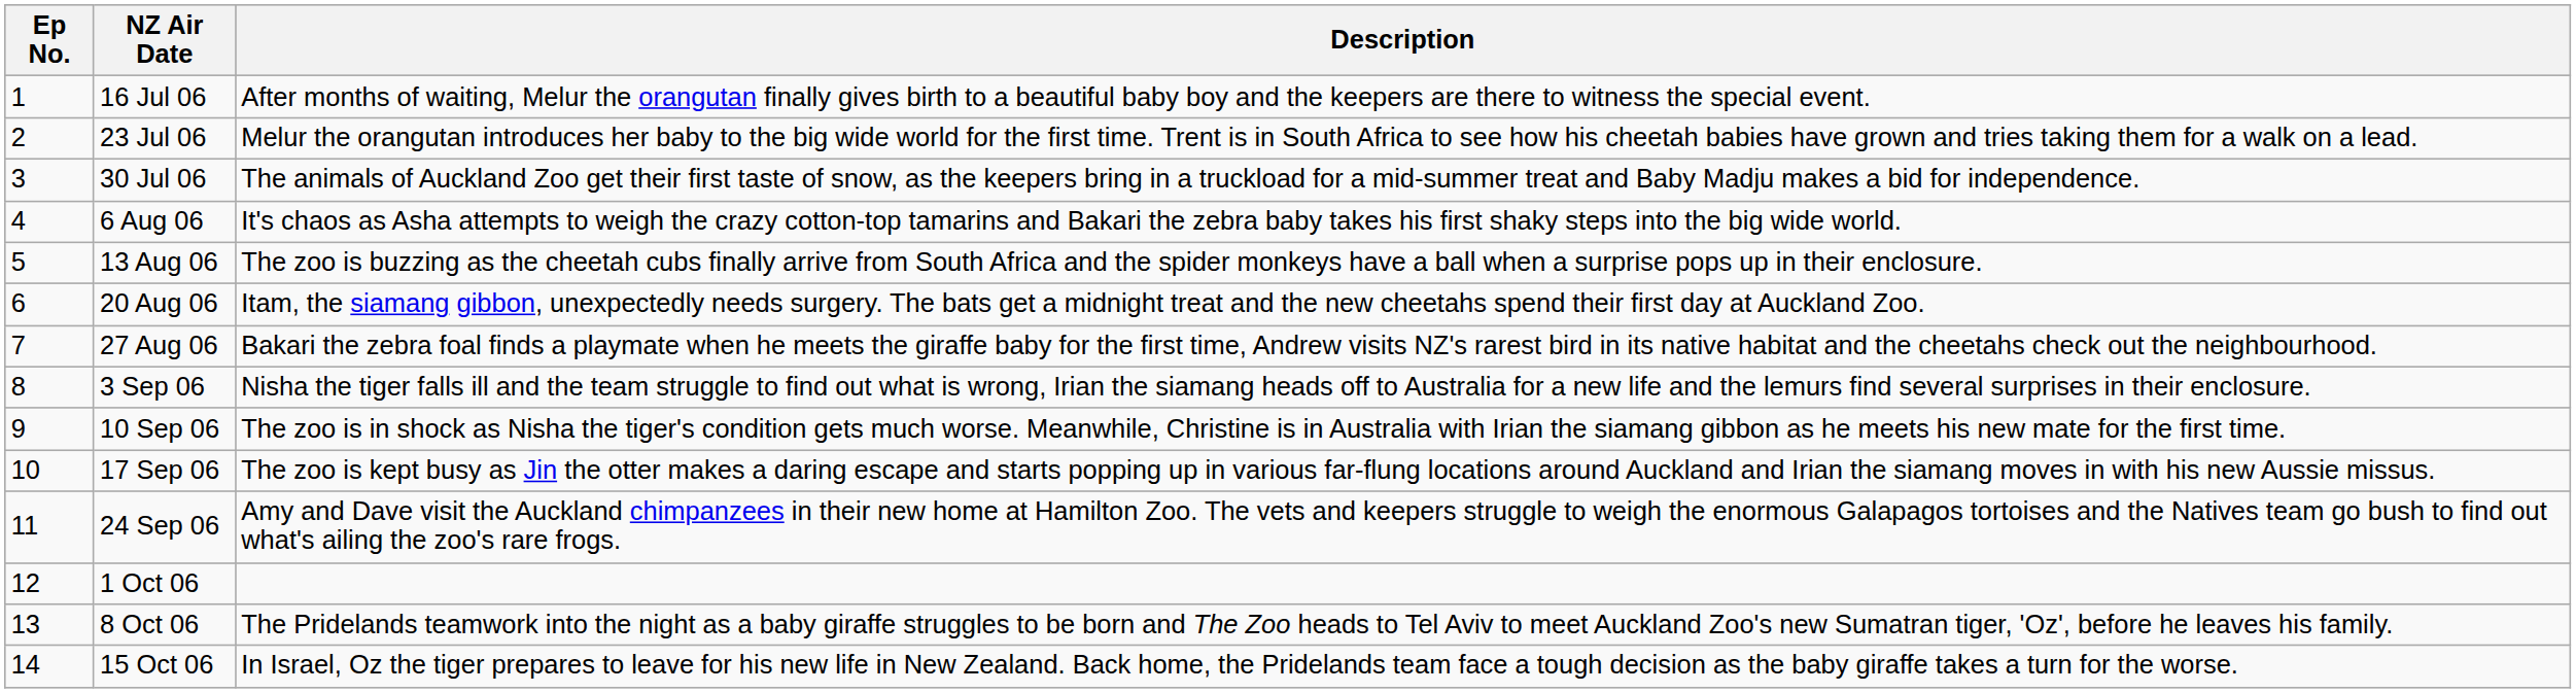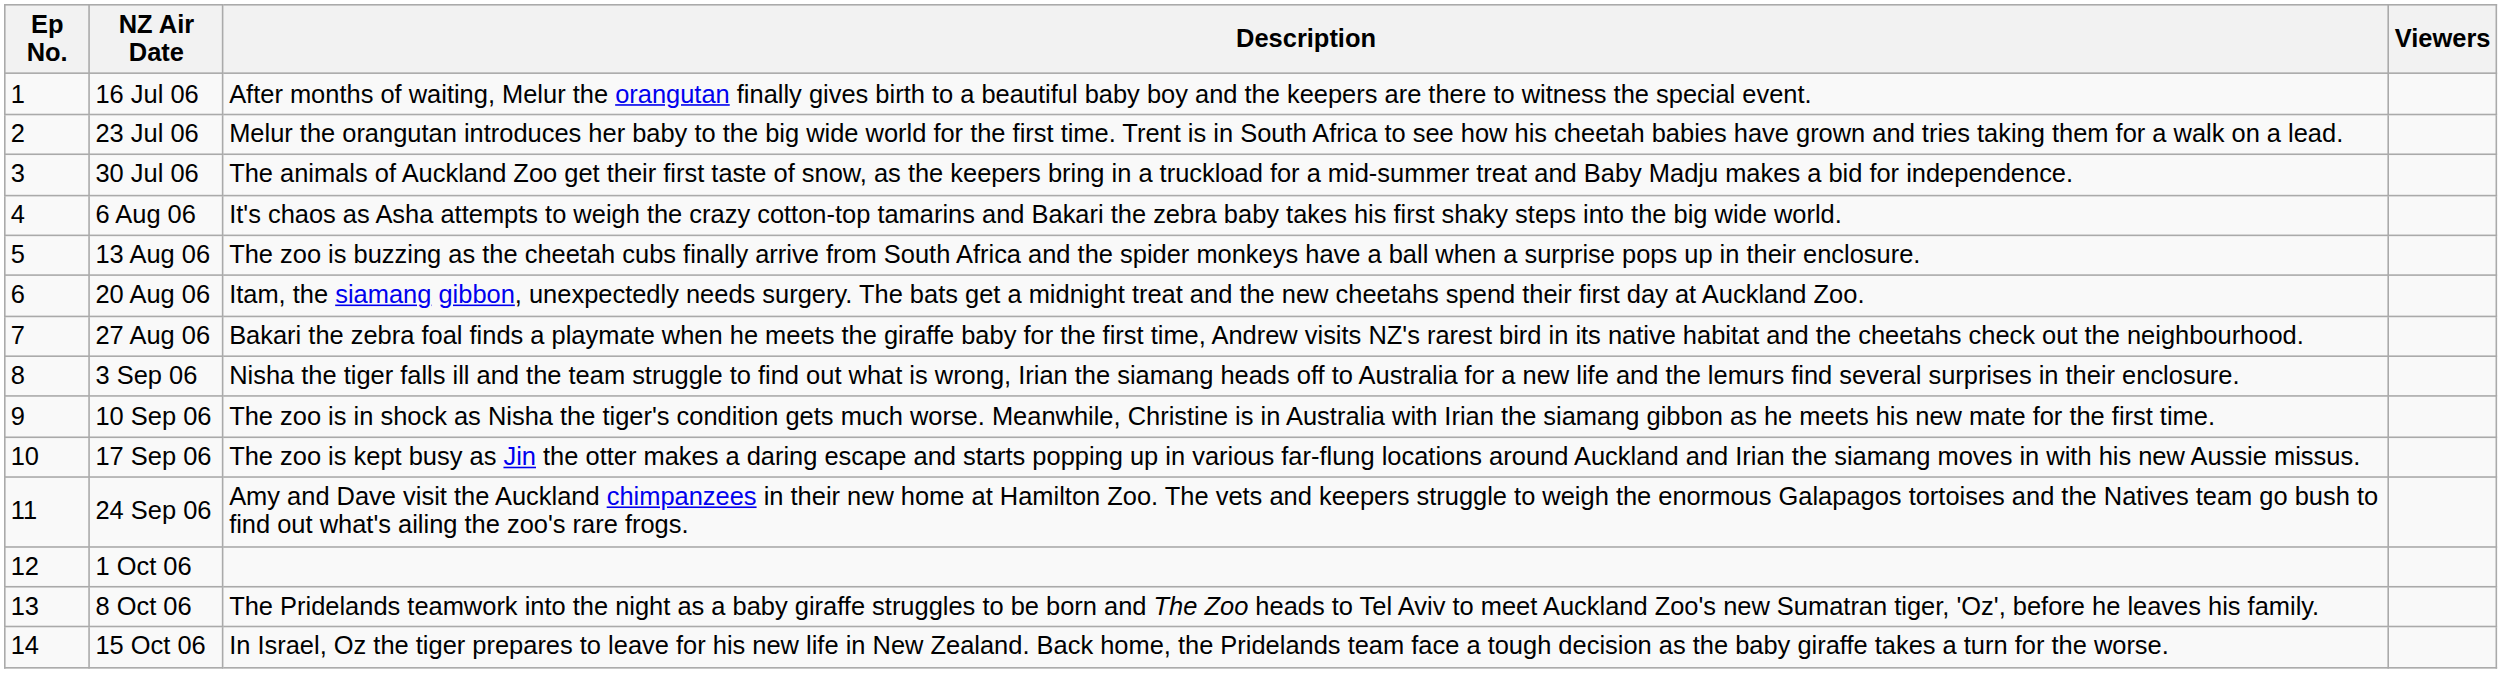+ column: Viewers
